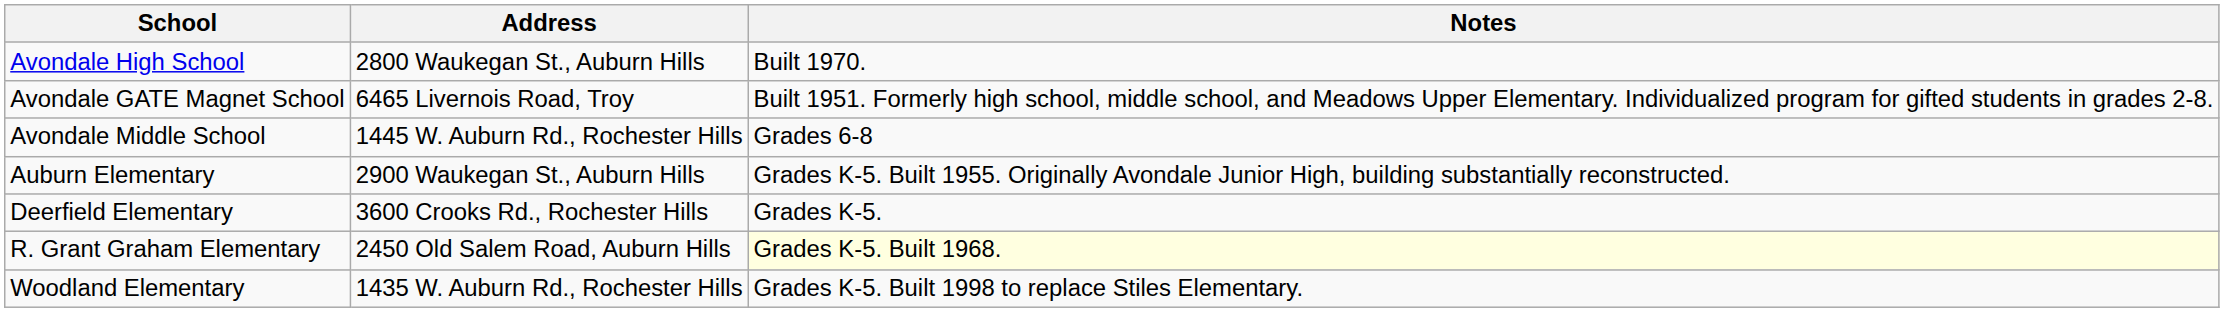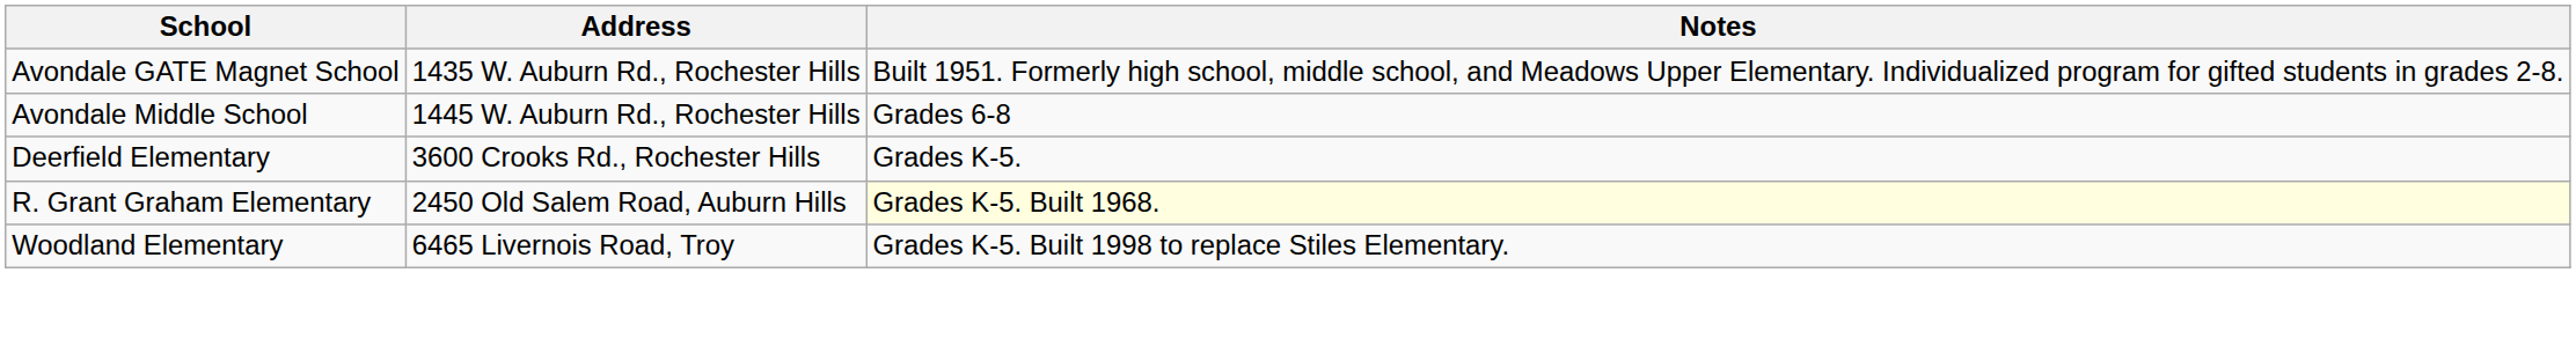- row: Avondale High School | 2800 Waukegan St., Auburn Hills | Built 1970.
Avondale GATE Magnet School | Address: 6465 Livernois Road, Troy -> 1435 W. Auburn Rd., Rochester Hills
- row: Auburn Elementary | 2900 Waukegan St., Auburn Hills | Grades K-5. Built 1955. Originally Avondale Junior High, building substantially reconstructed.
Woodland Elementary | Address: 1435 W. Auburn Rd., Rochester Hills -> 6465 Livernois Road, Troy
